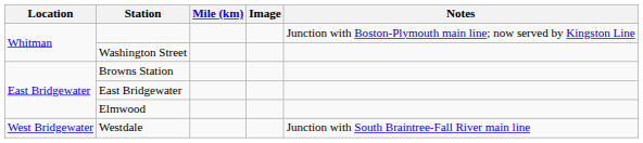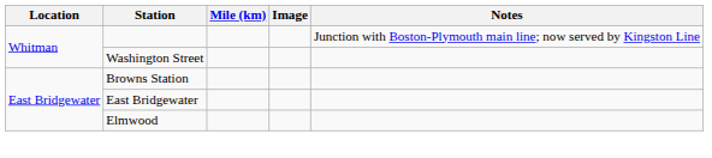- row: West Bridgewater | Westdale | Junction with South Braintree-Fall River main line
